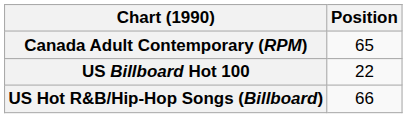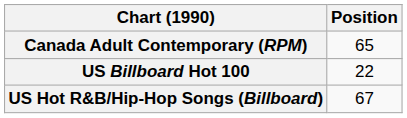US Hot R&B/Hip-Hop Songs (Billboard) | Position: 66 -> 67
